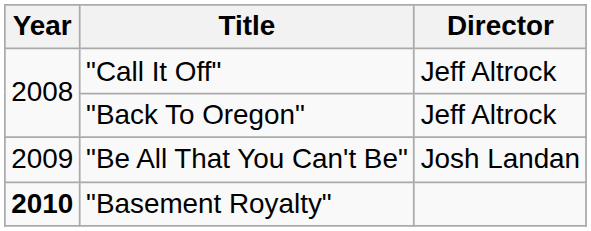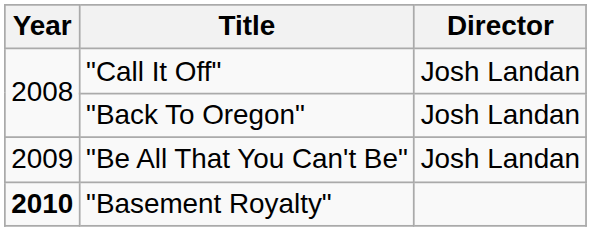"Call It Off" | Director: Jeff Altrock -> Josh Landan
"Back To Oregon" | Director: Jeff Altrock -> Josh Landan
